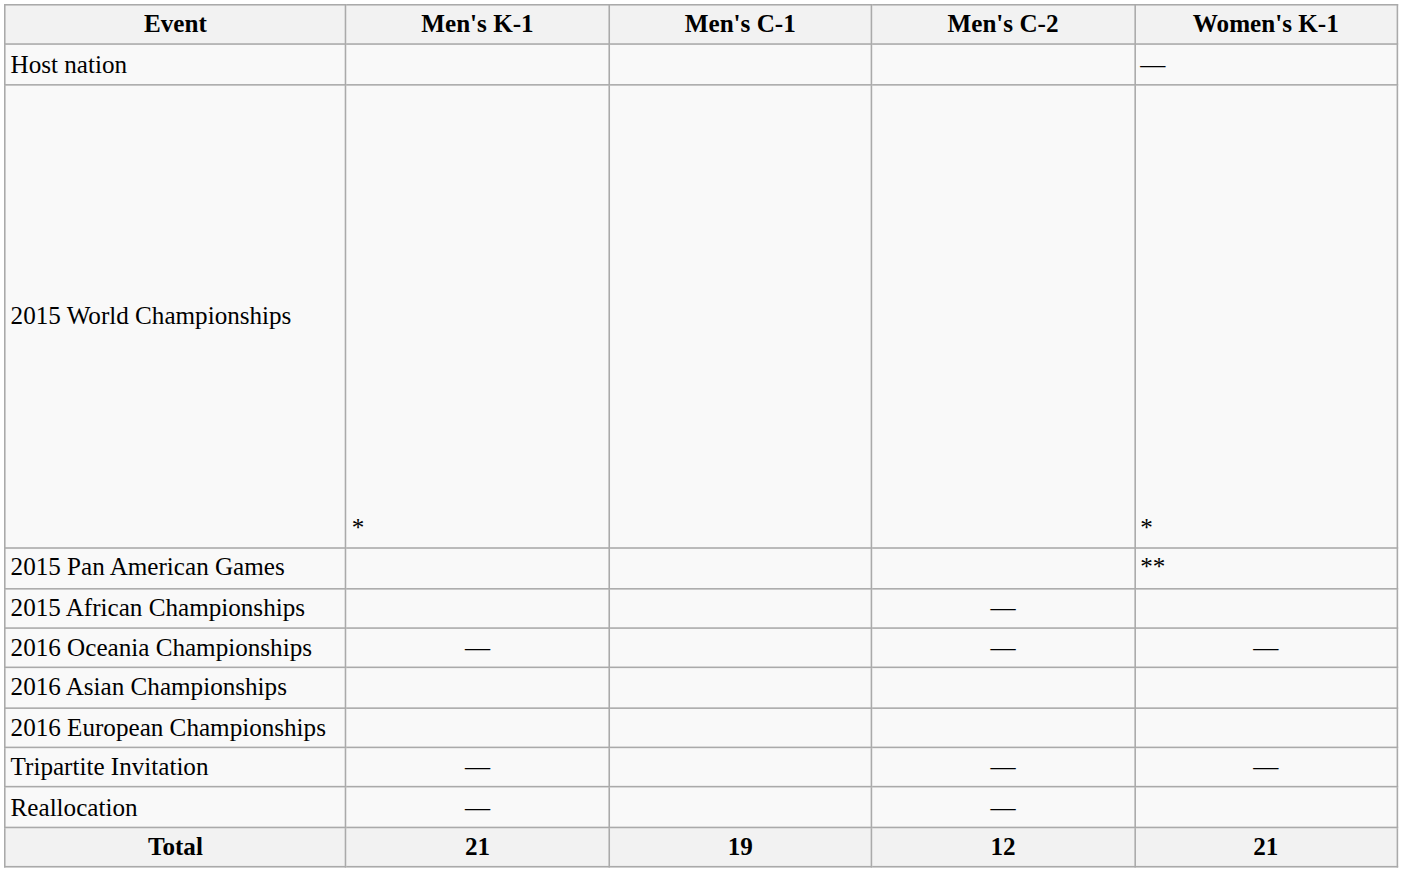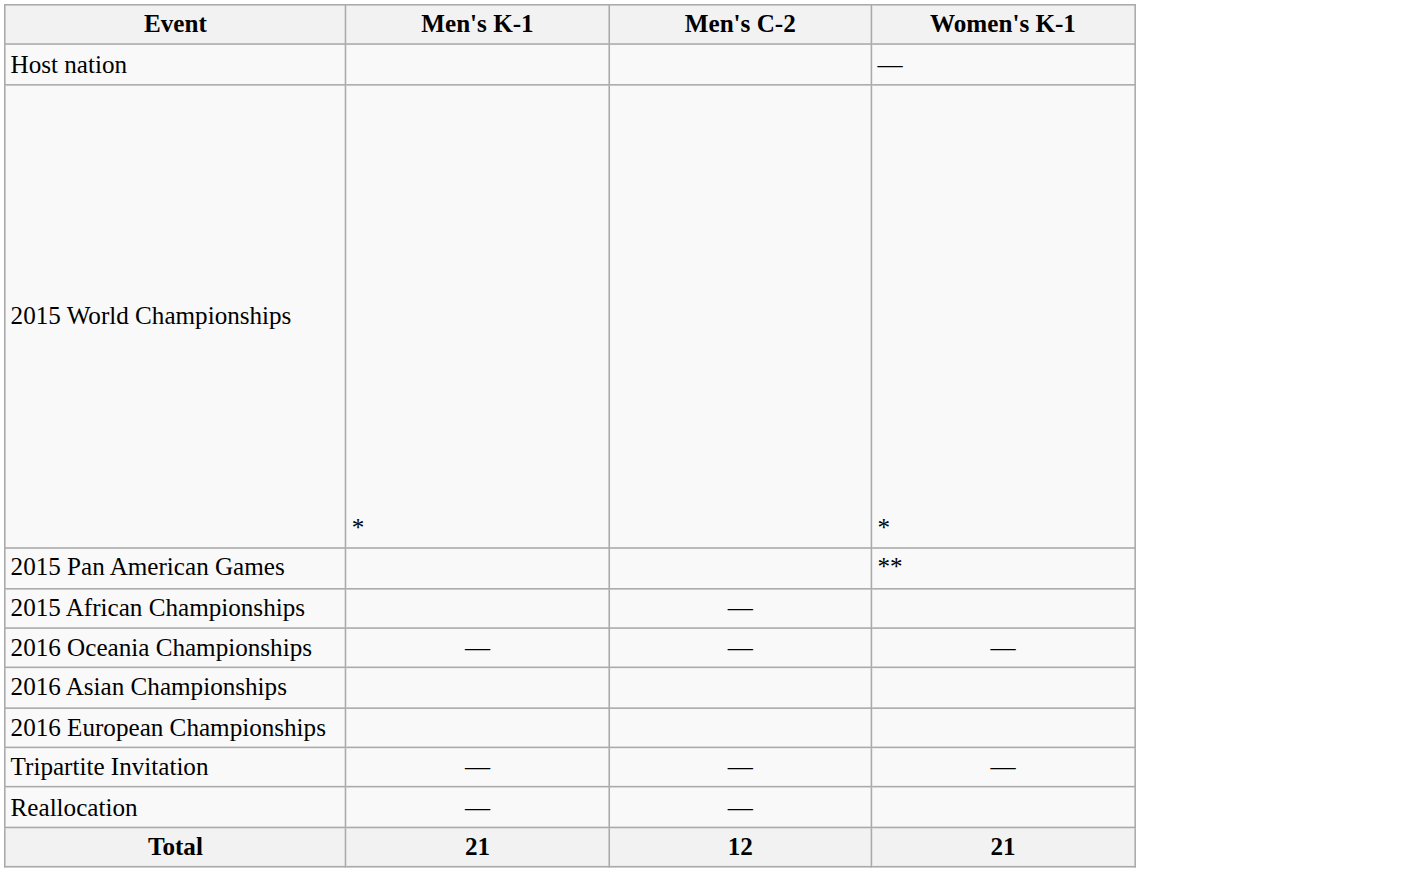- column: Men's C-1 | 19
